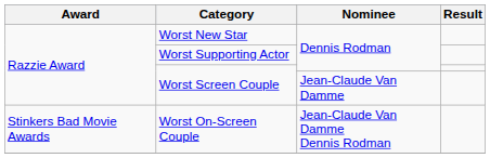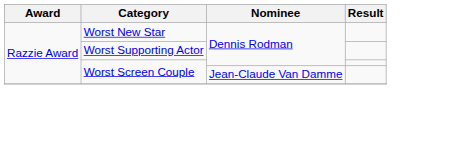- row: Stinkers Bad Movie Awards | Worst On-Screen Couple | Jean-Claude Van Damme Dennis Rodman
